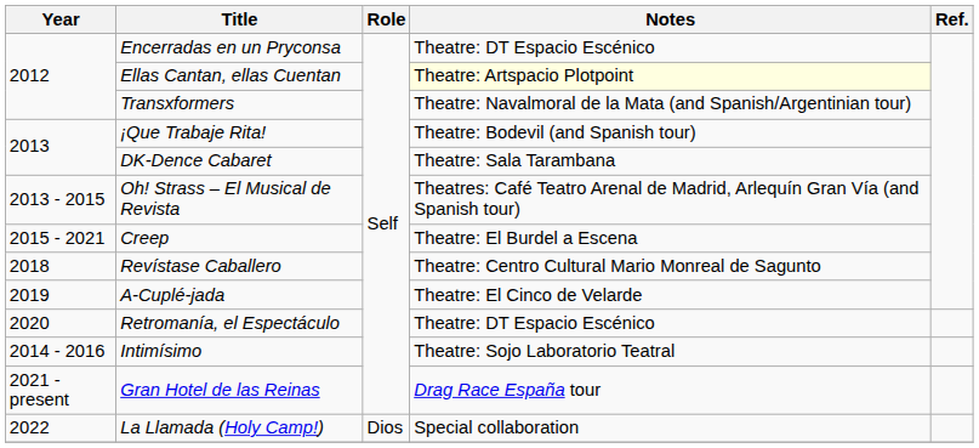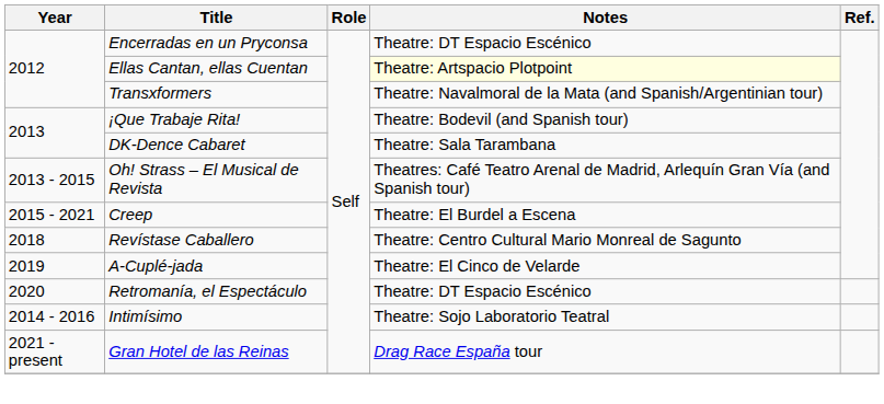- row: 2022 | La Llamada (Holy Camp!) | Dios | Special collaboration
